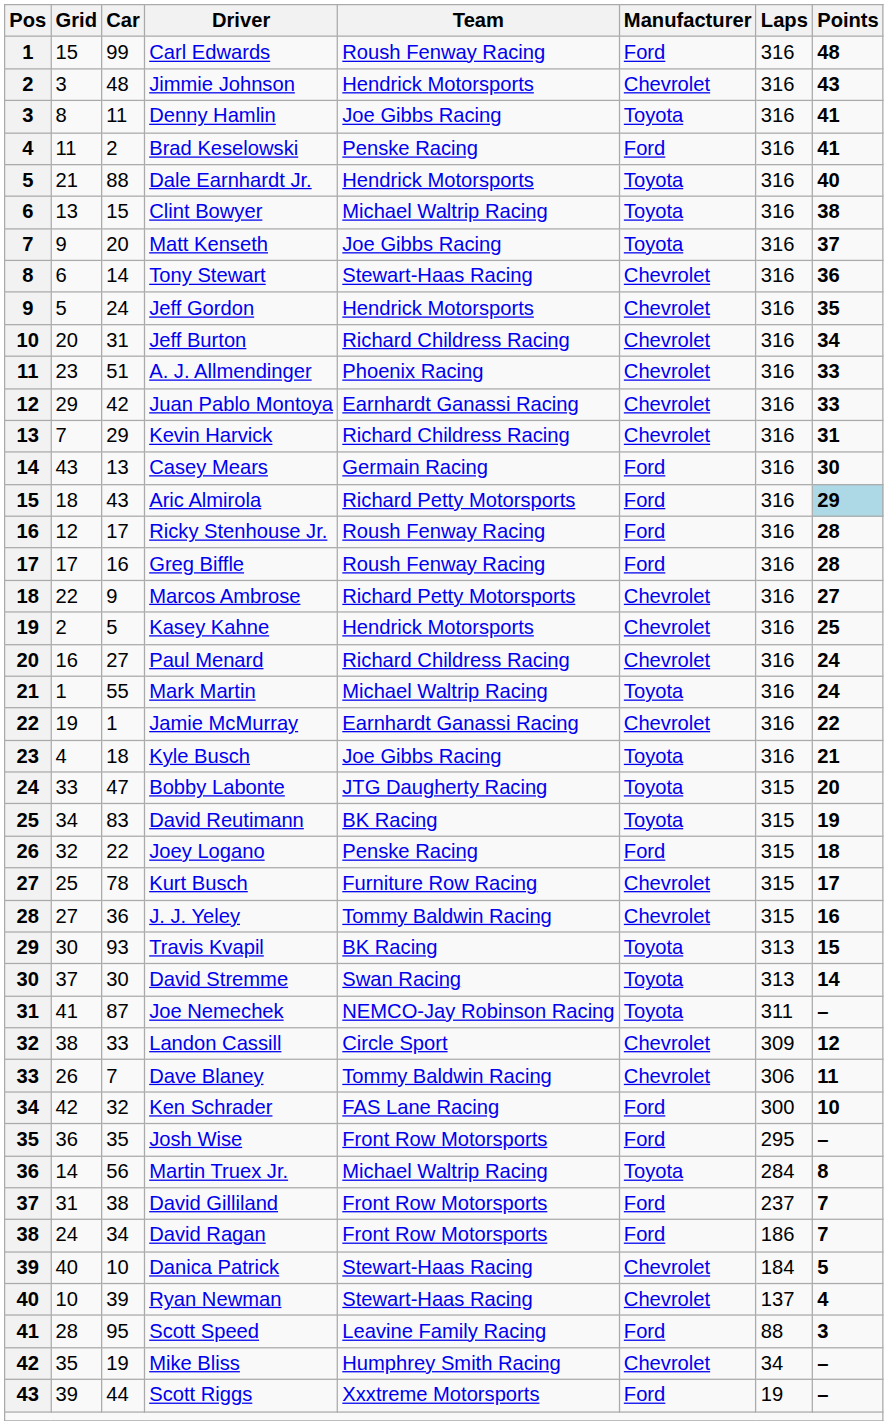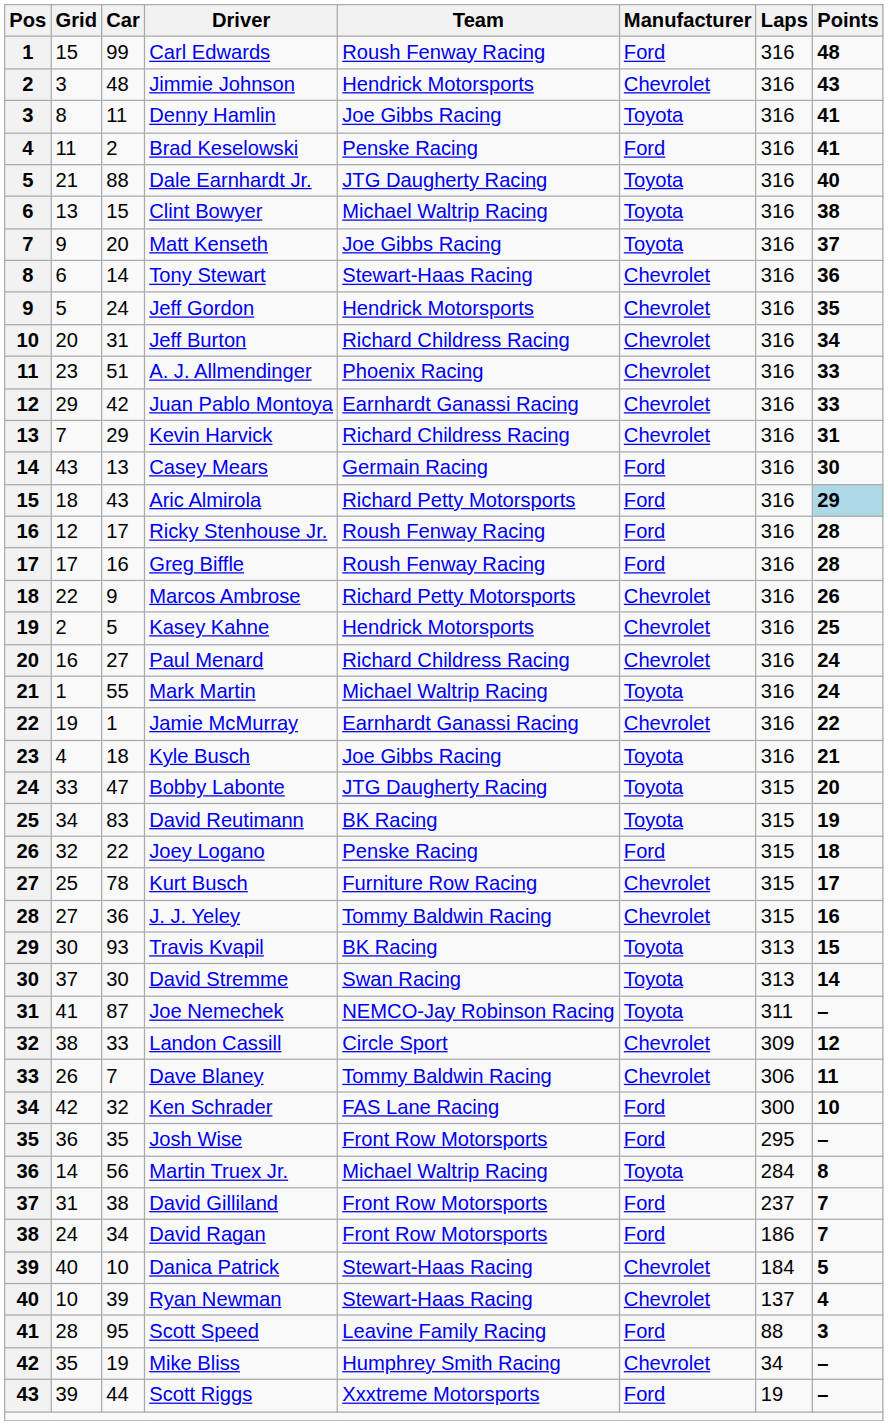Dale Earnhardt Jr. | Team: Hendrick Motorsports -> JTG Daugherty Racing
Marcos Ambrose | Points: 27 -> 26
